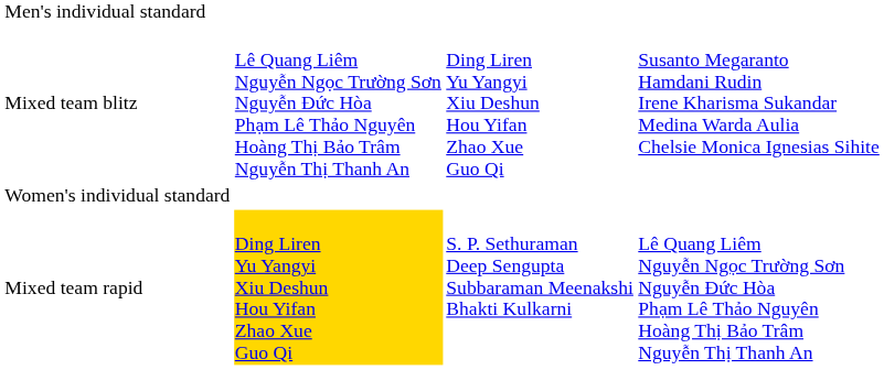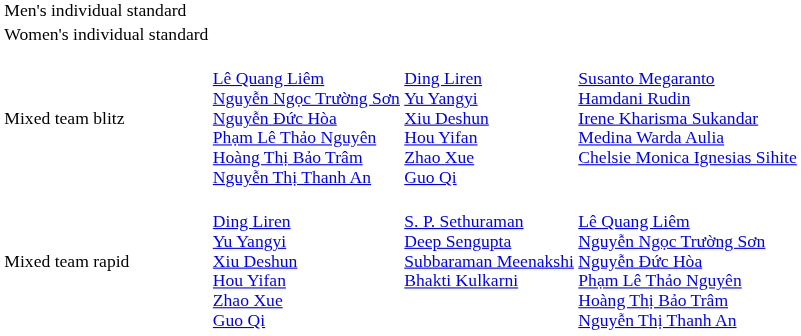rows swapped: Women's individual standard <-> Mixed team blitz
Mixed team rapid | column 2: gold background -> no background
